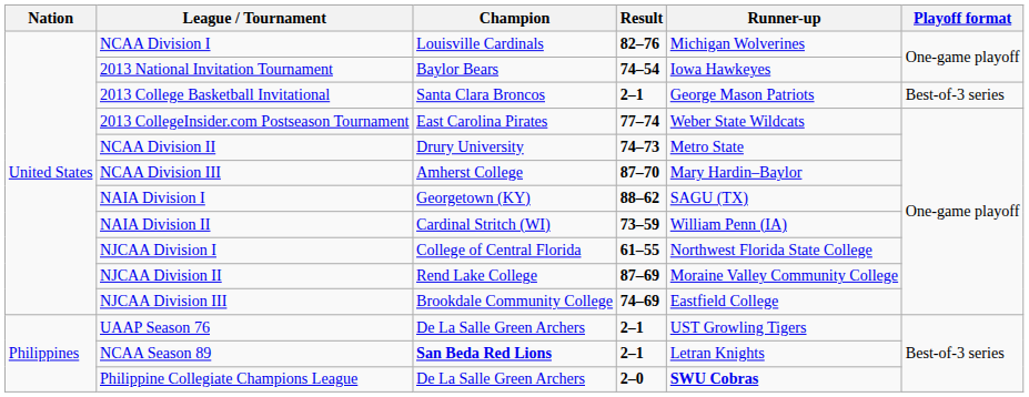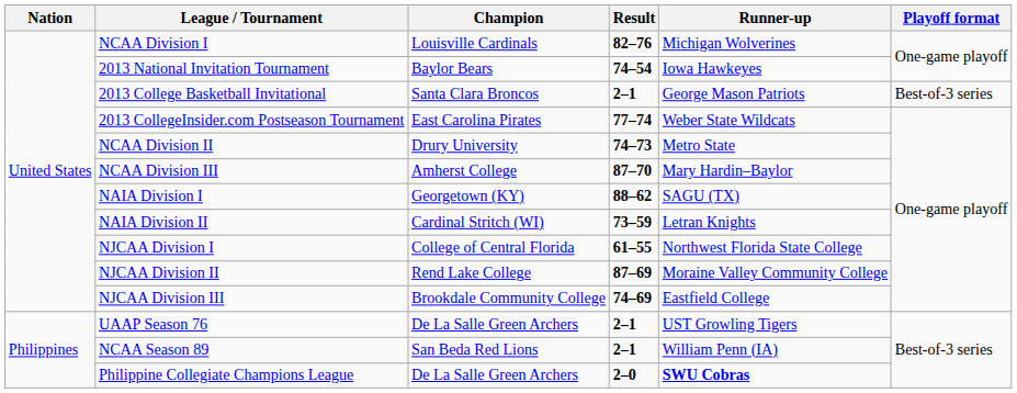NAIA Division II | Runner-up: William Penn (IA) -> Letran Knights
NCAA Season 89 | Champion: bold -> normal
NCAA Season 89 | Runner-up: Letran Knights -> William Penn (IA)
